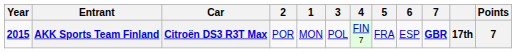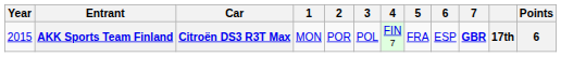columns swapped: 1 <-> 2
AKK Sports Team Finland | Year: bold -> normal
AKK Sports Team Finland | Points: 7 -> 6
